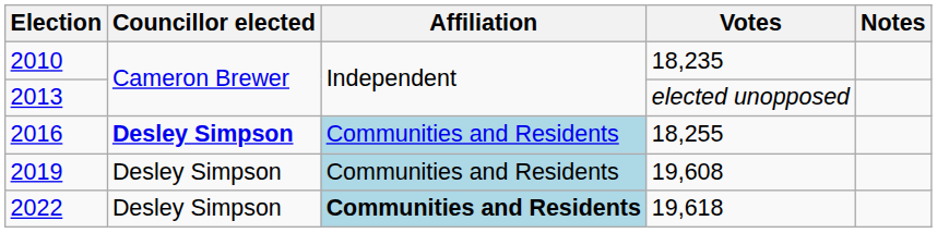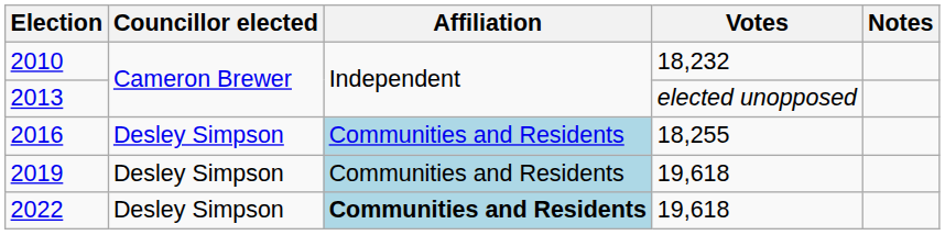2010 | Votes: 18,235 -> 18,232
2016 | Councillor elected: bold -> normal
2019 | Votes: 19,608 -> 19,618
